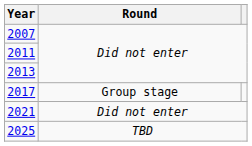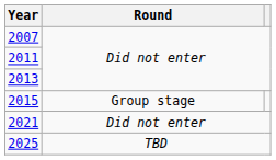+ row: 2015 | Group stage
- row: 2017 | Group stage
